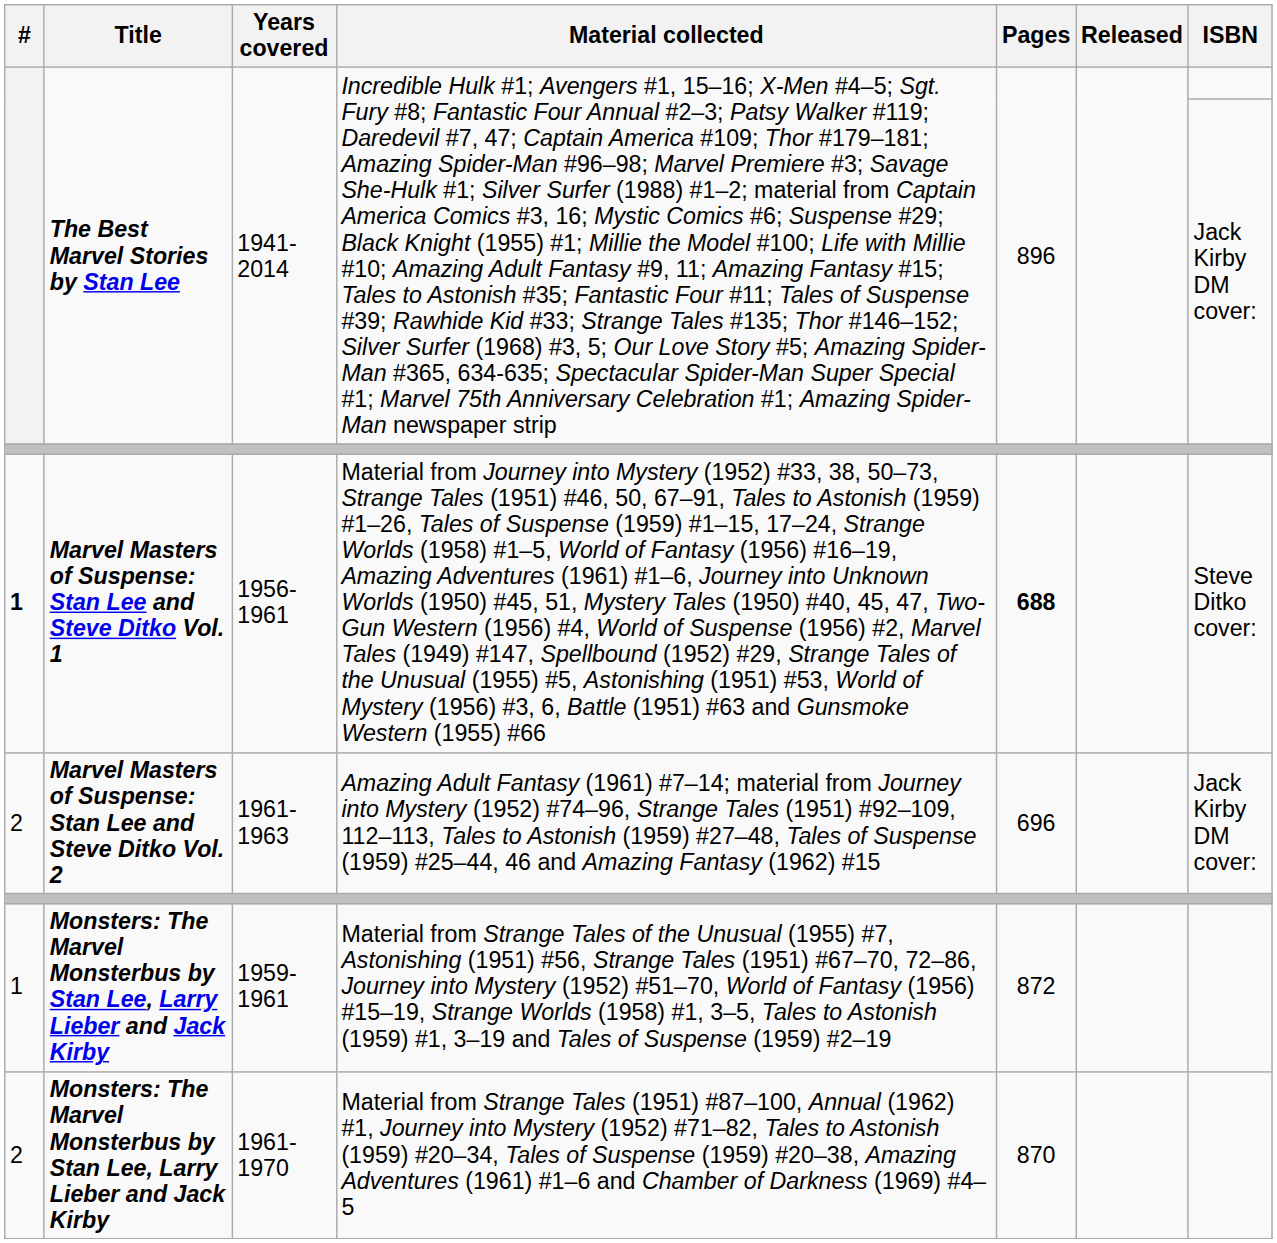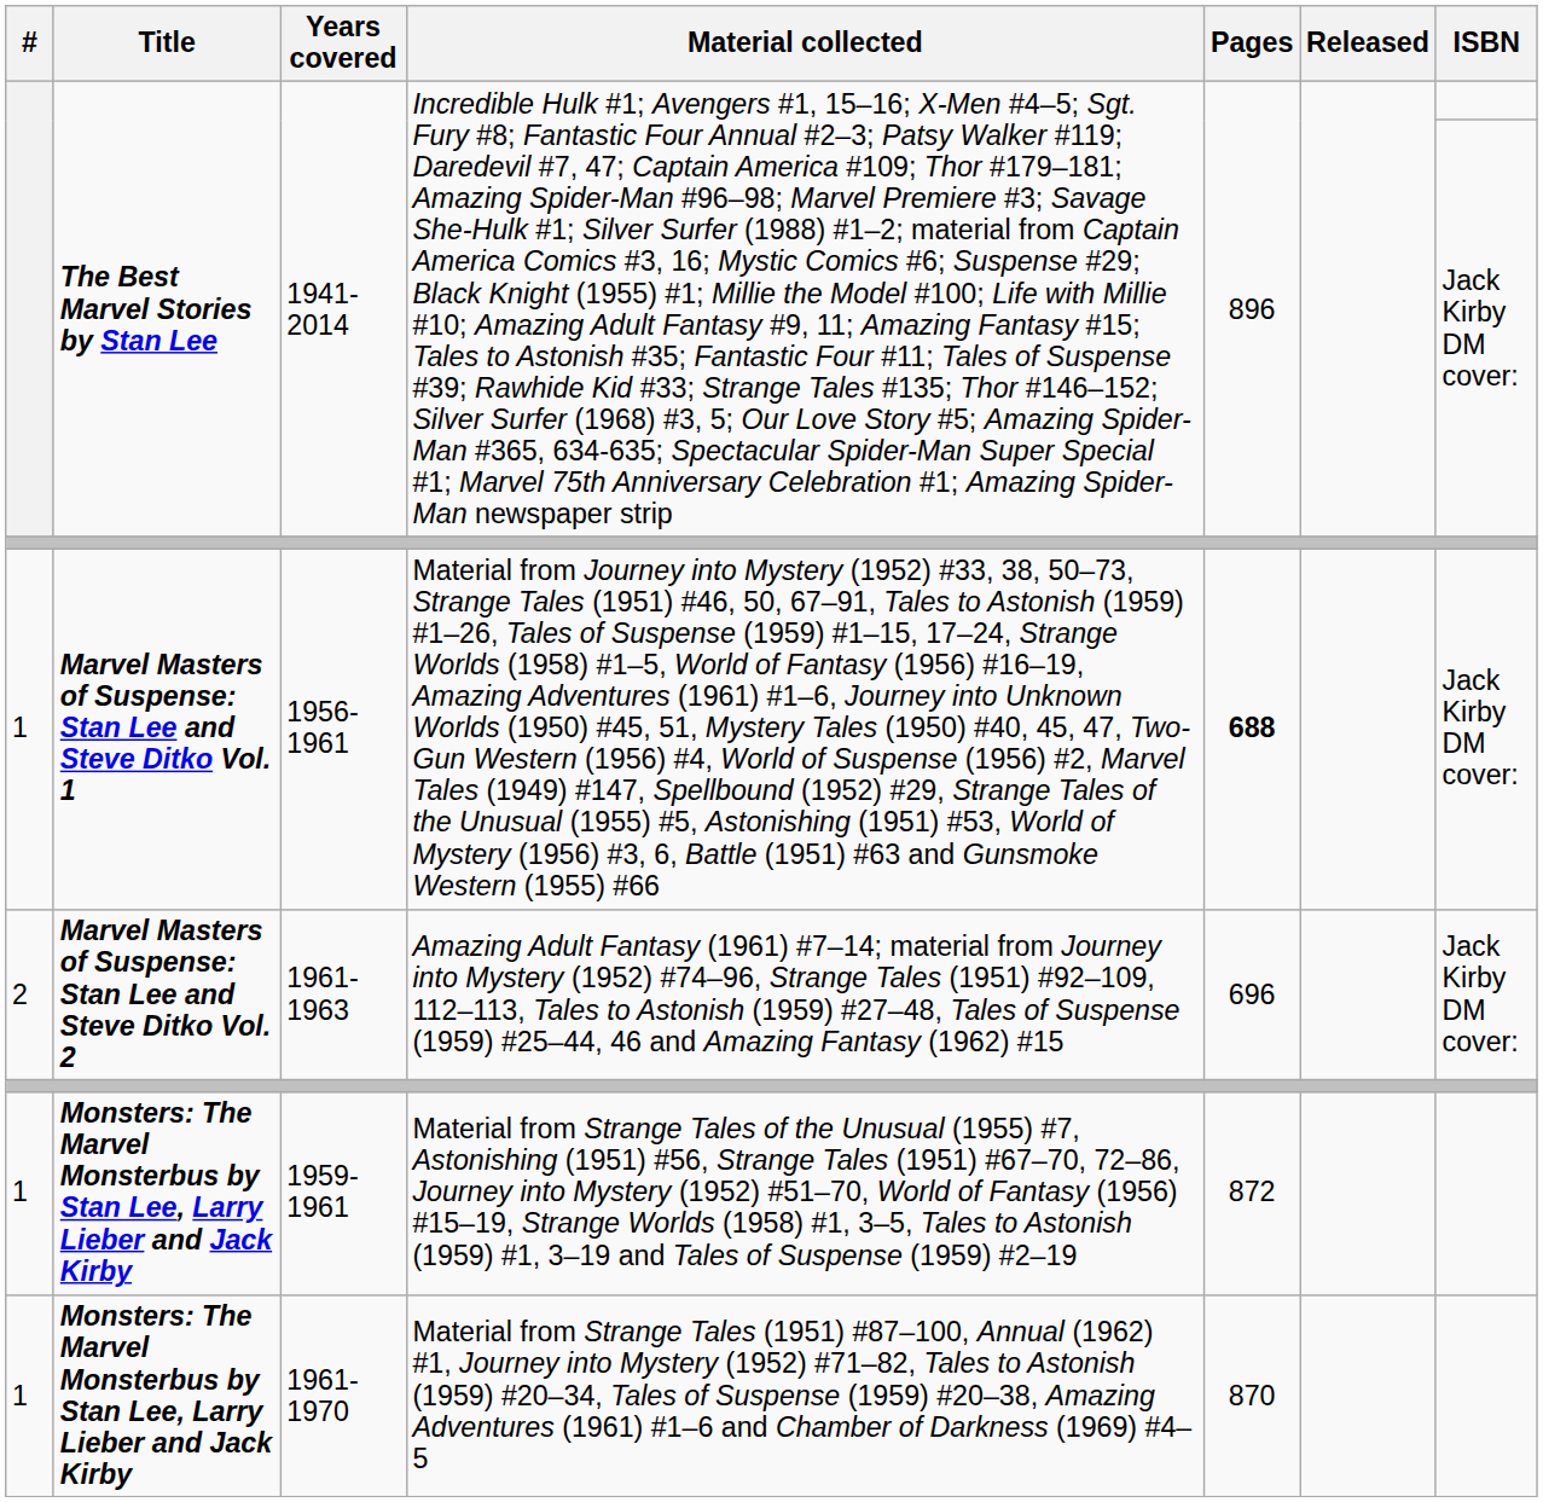1956-1961 | #: bold -> normal
1956-1961 | ISBN: Steve Ditko cover: -> Jack Kirby DM cover:
1961-1970 | #: 2 -> 1
